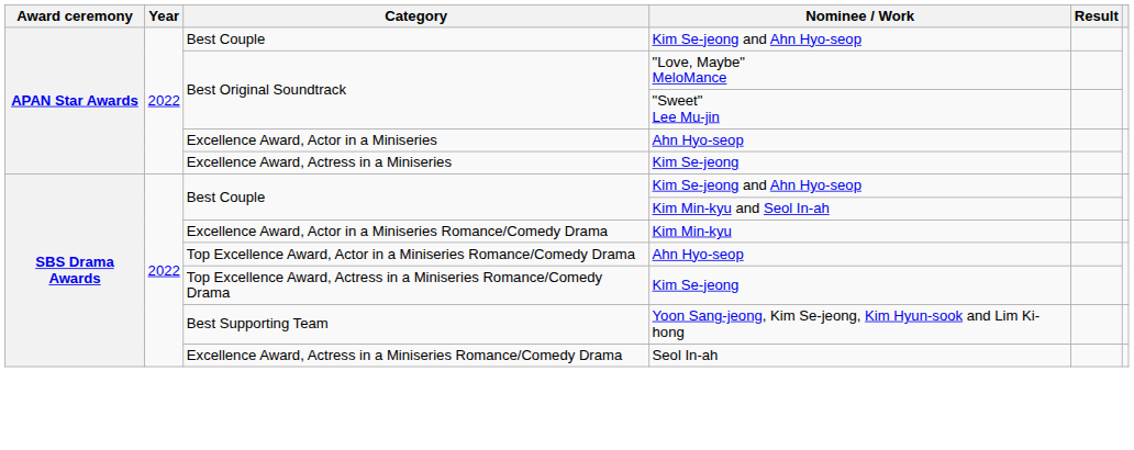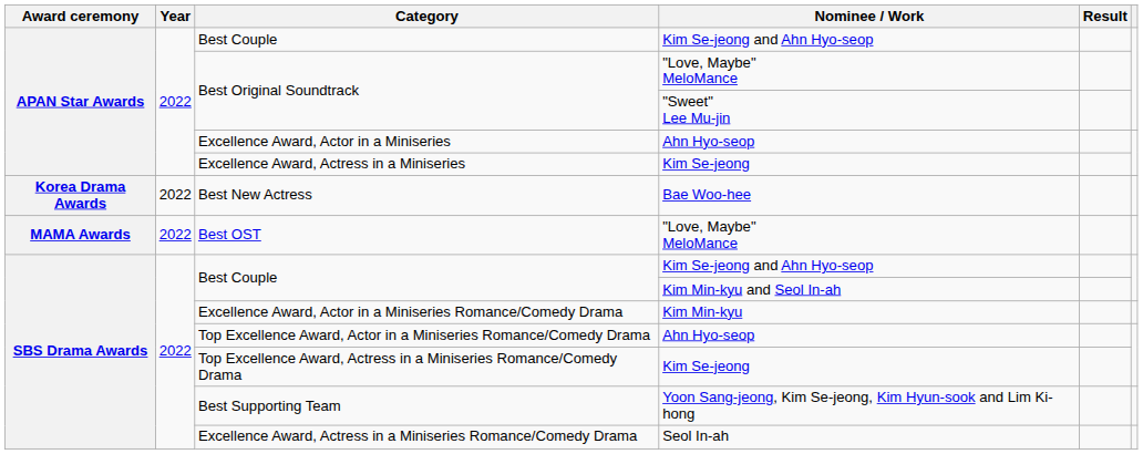+ row: Korea Drama Awards | 2022 | Best New Actress | Bae Woo-hee
+ row: MAMA Awards | 2022 | Best OST | "Love, Maybe" MeloMance
